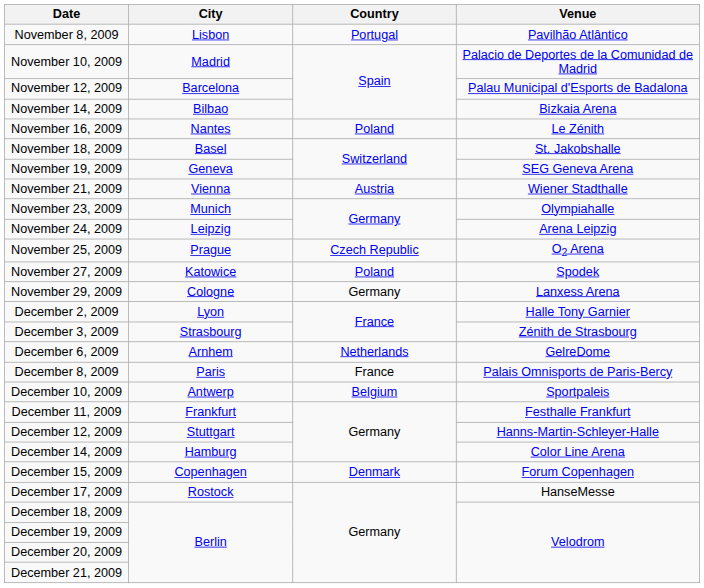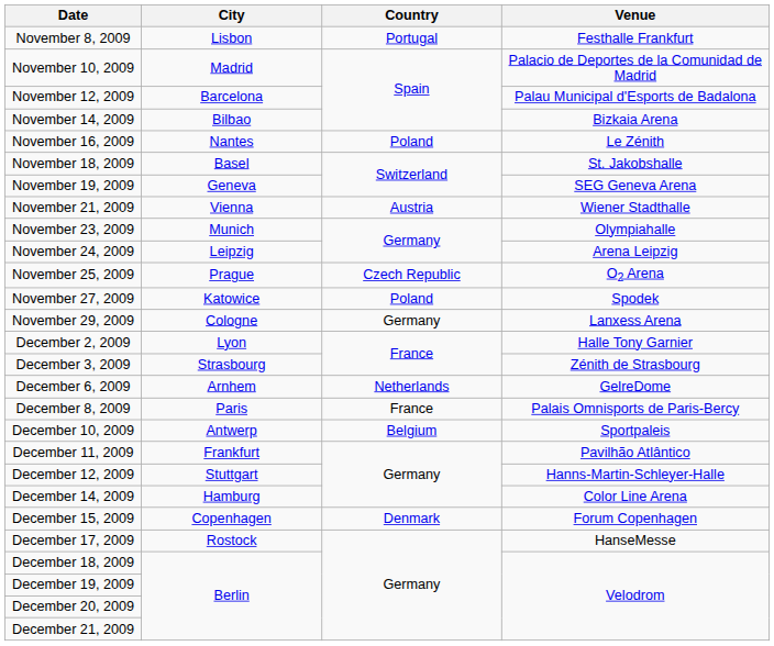November 8, 2009 | Venue: Pavilhão Atlântico -> Festhalle Frankfurt
December 11, 2009 | Venue: Festhalle Frankfurt -> Pavilhão Atlântico
